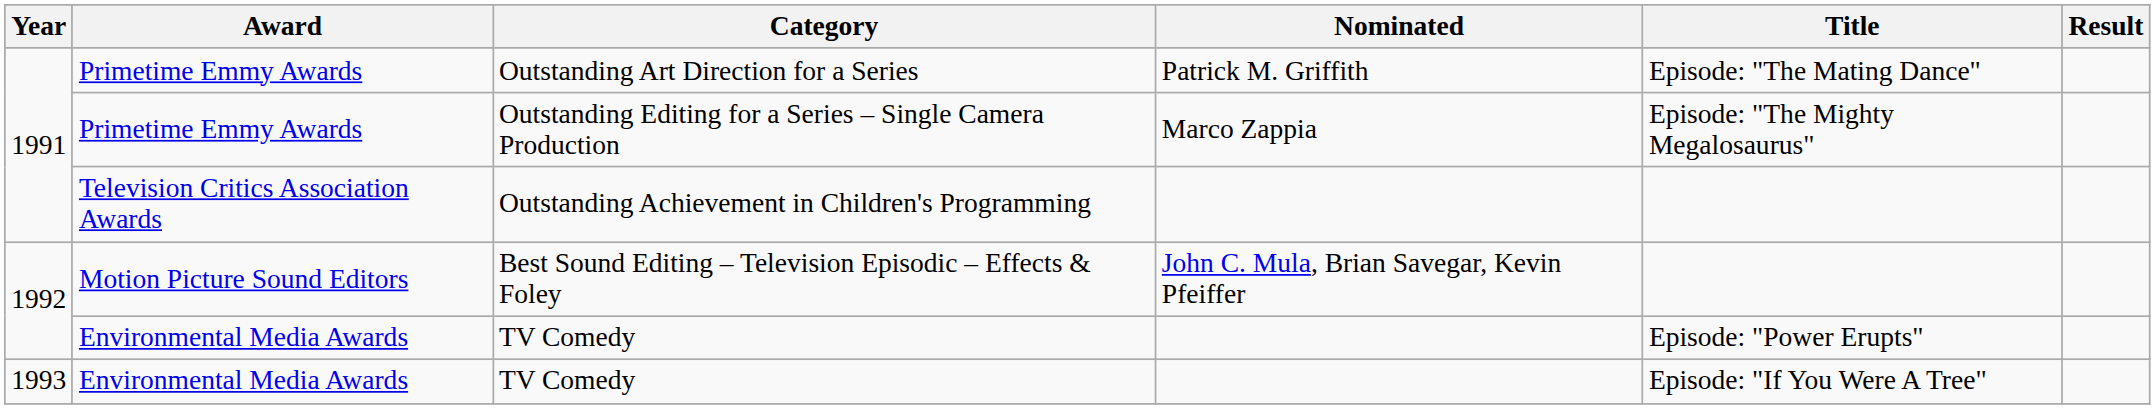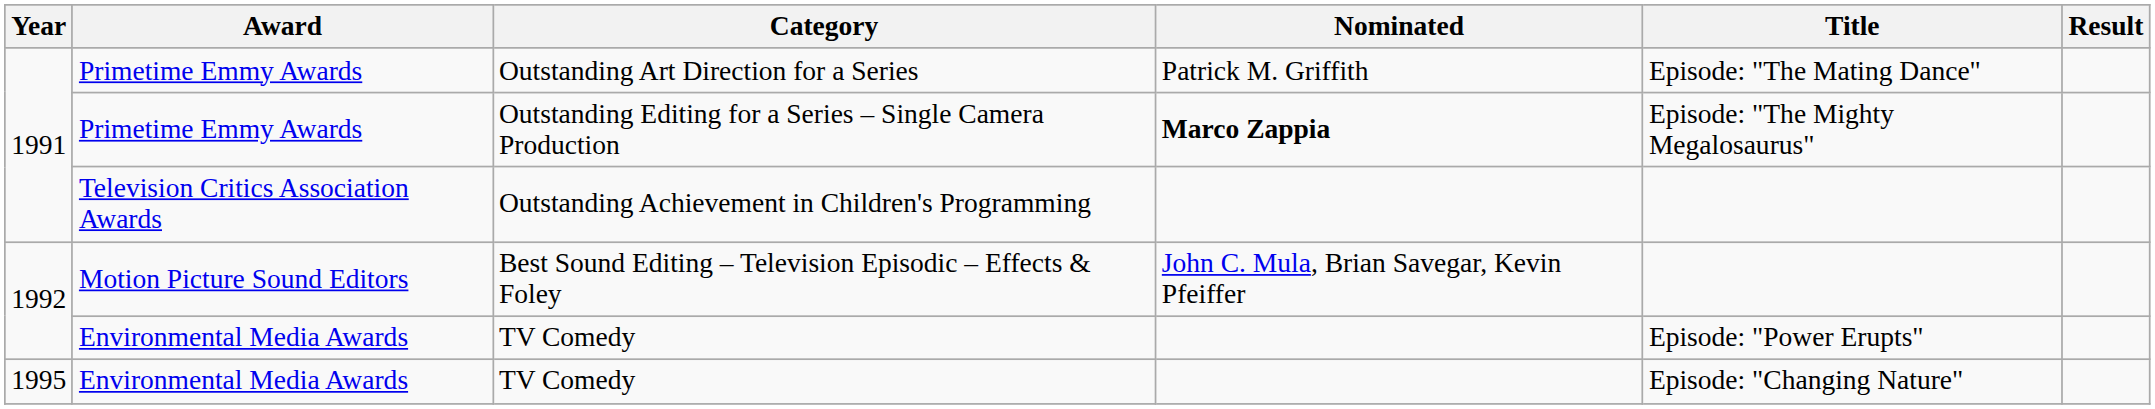Outstanding Editing for a Series – Single Camera Production | Nominated: normal -> bold
- row: 1993 | Environmental Media Awards | TV Comedy | Episode: "If You Were A Tree"
+ row: 1995 | Environmental Media Awards | TV Comedy | Episode: "Changing Nature"
